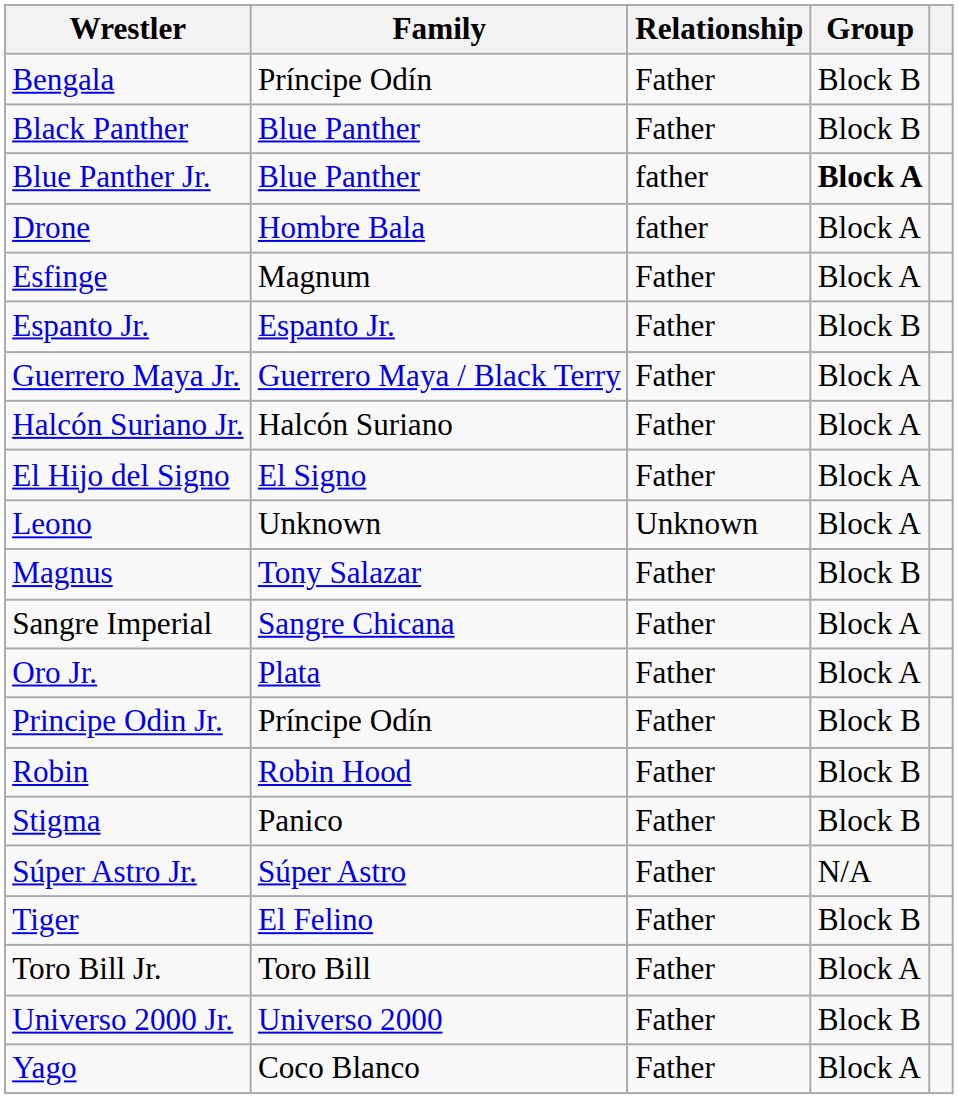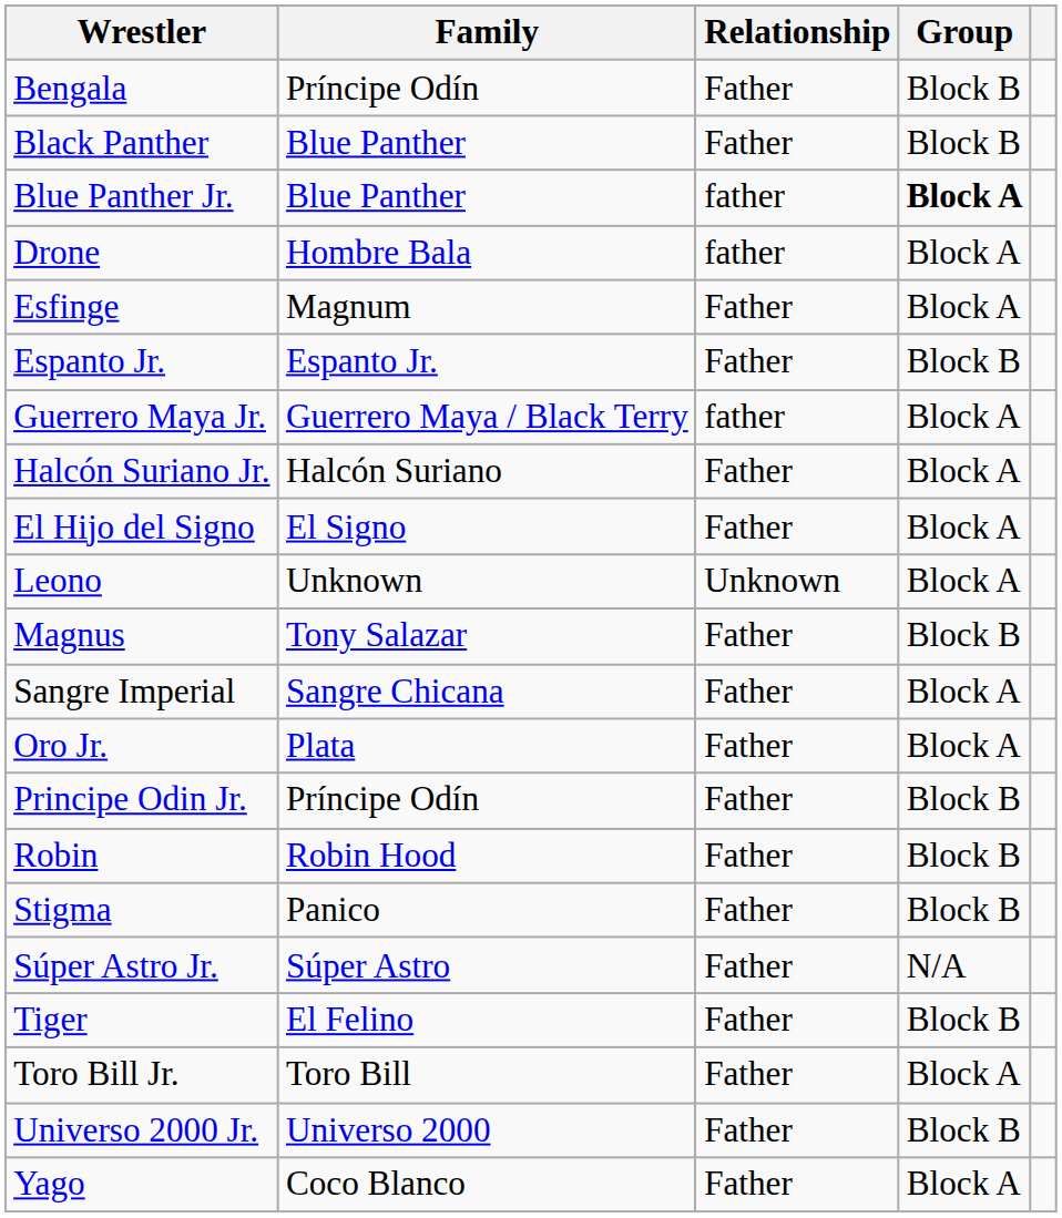Guerrero Maya Jr. | Relationship: Father -> father
